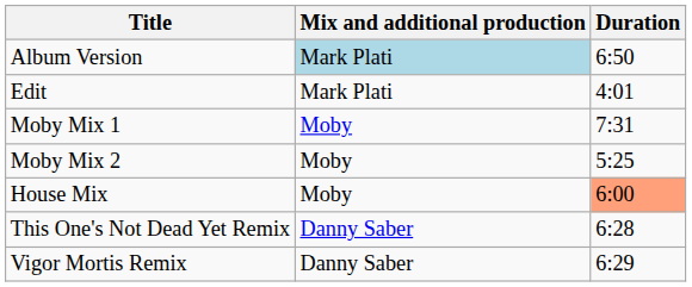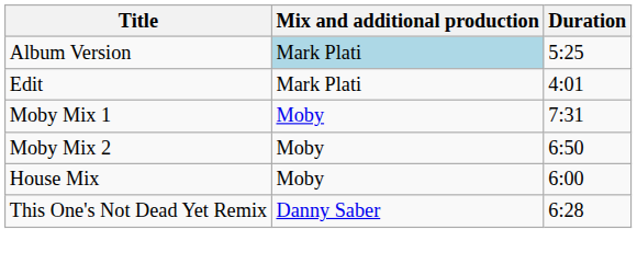Album Version | Duration: 6:50 -> 5:25
Moby Mix 2 | Duration: 5:25 -> 6:50
House Mix | Duration: lightsalmon background -> no background
- row: Vigor Mortis Remix | Danny Saber | 6:29
